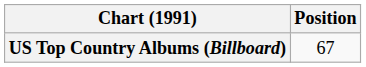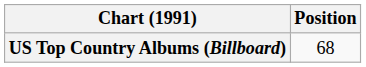US Top Country Albums (Billboard) | Position: 67 -> 68
